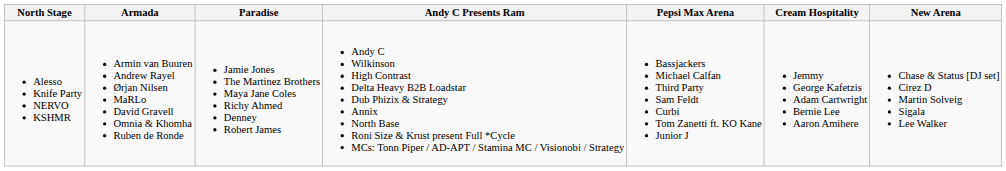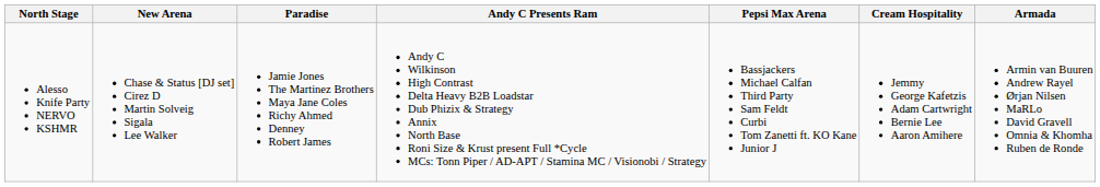columns swapped: Armada <-> New Arena
